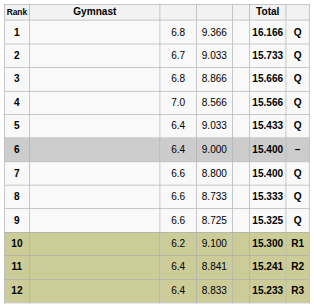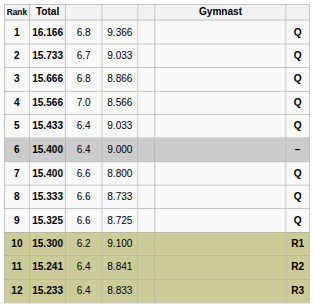columns swapped: Gymnast <-> Total
